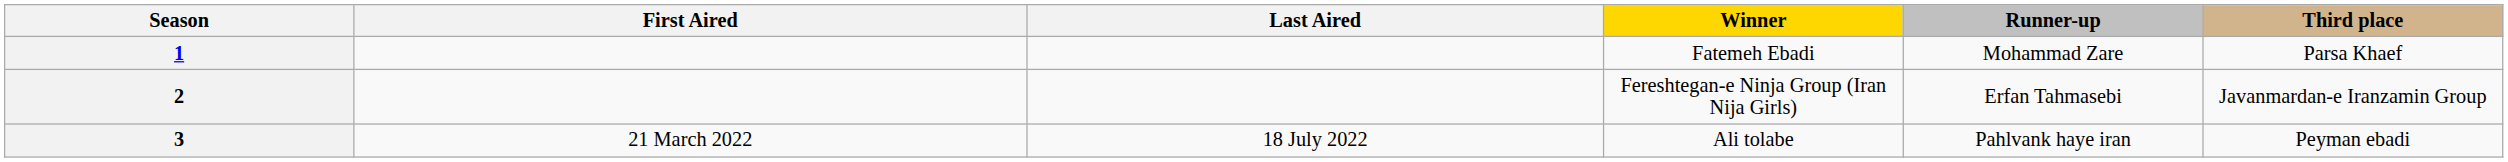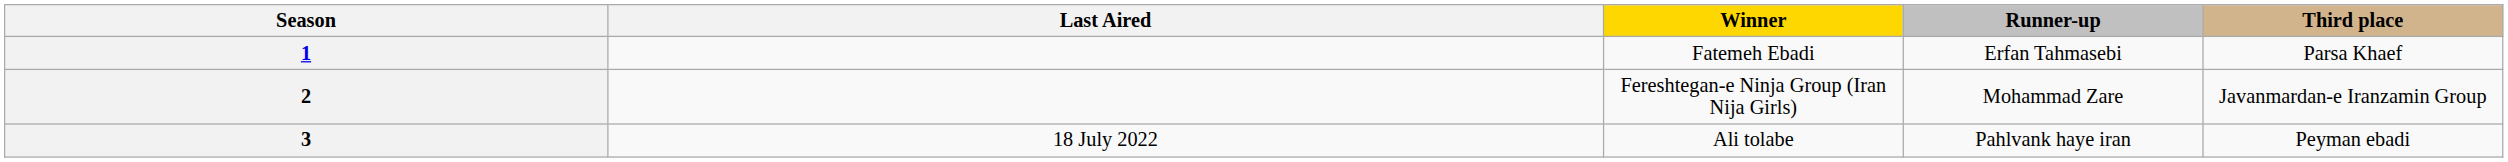- column: First Aired | 21 March 2022
1 | Runner-up: Mohammad Zare -> Erfan Tahmasebi
2 | Runner-up: Erfan Tahmasebi -> Mohammad Zare
